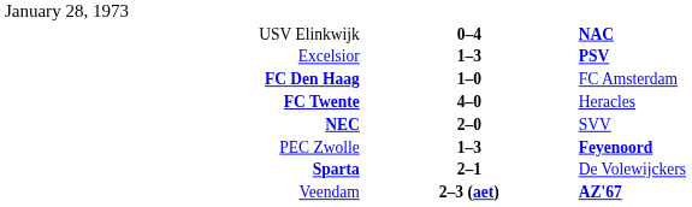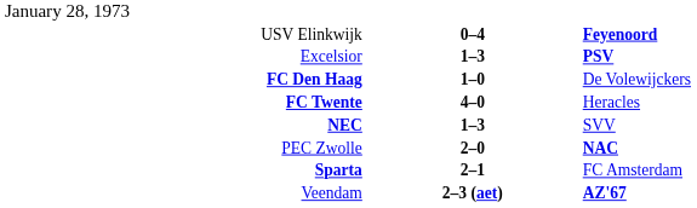USV Elinkwijk | column 3: NAC -> Feyenoord
FC Den Haag | column 3: FC Amsterdam -> De Volewijckers
NEC | column 2: 2–0 -> 1–3
PEC Zwolle | column 2: 1–3 -> 2–0
PEC Zwolle | column 3: Feyenoord -> NAC
Sparta | column 3: De Volewijckers -> FC Amsterdam
